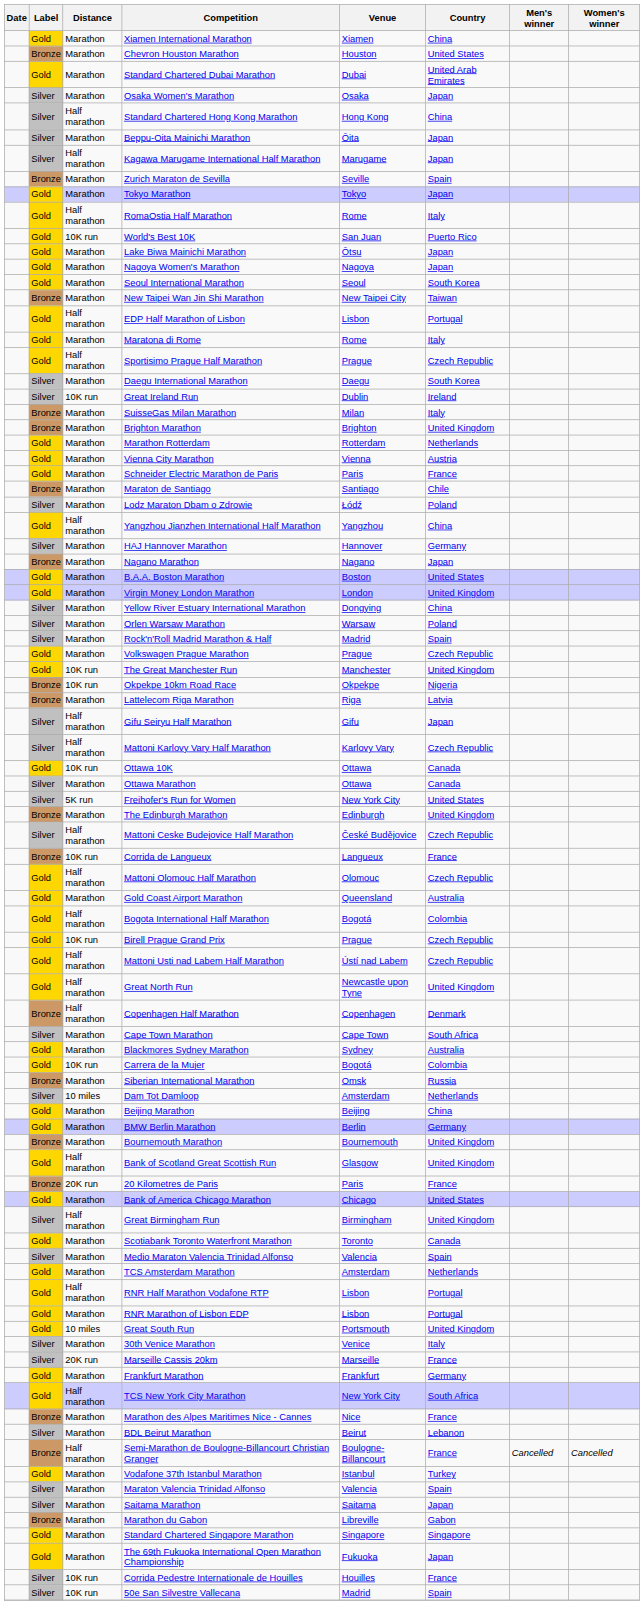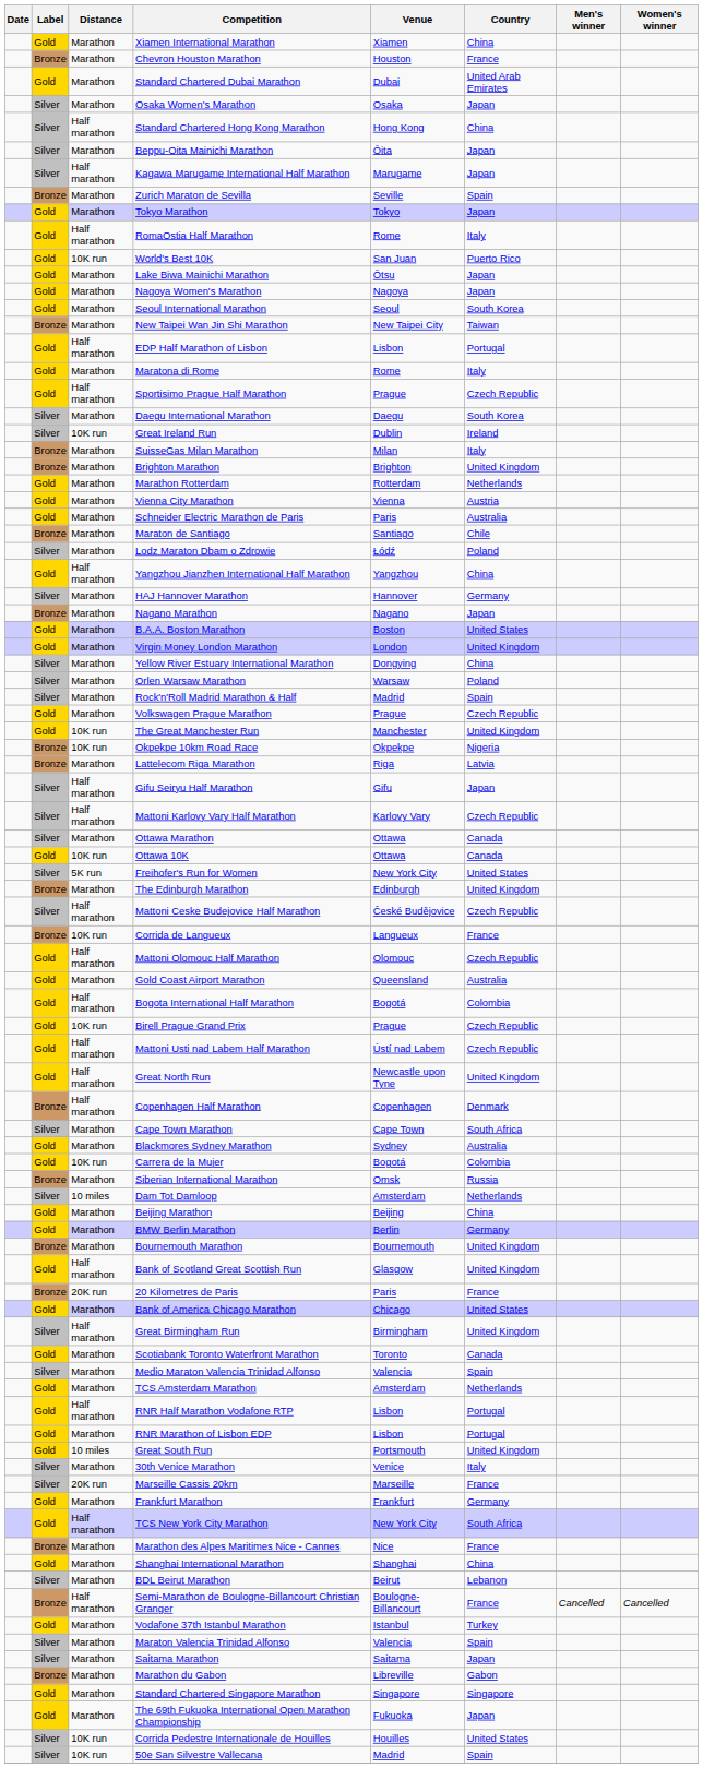Chevron Houston Marathon | Country: United States -> France
Schneider Electric Marathon de Paris | Country: France -> Australia
rows swapped: Ottawa 10K <-> Ottawa Marathon
+ row: Gold | Marathon | Shanghai International Marathon | Shanghai | China
Corrida Pedestre Internationale de Houilles | Country: France -> United States
